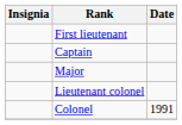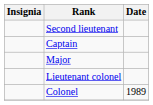+ row: Second lieutenant
- row: First lieutenant
Colonel | Date: 1991 -> 1989
